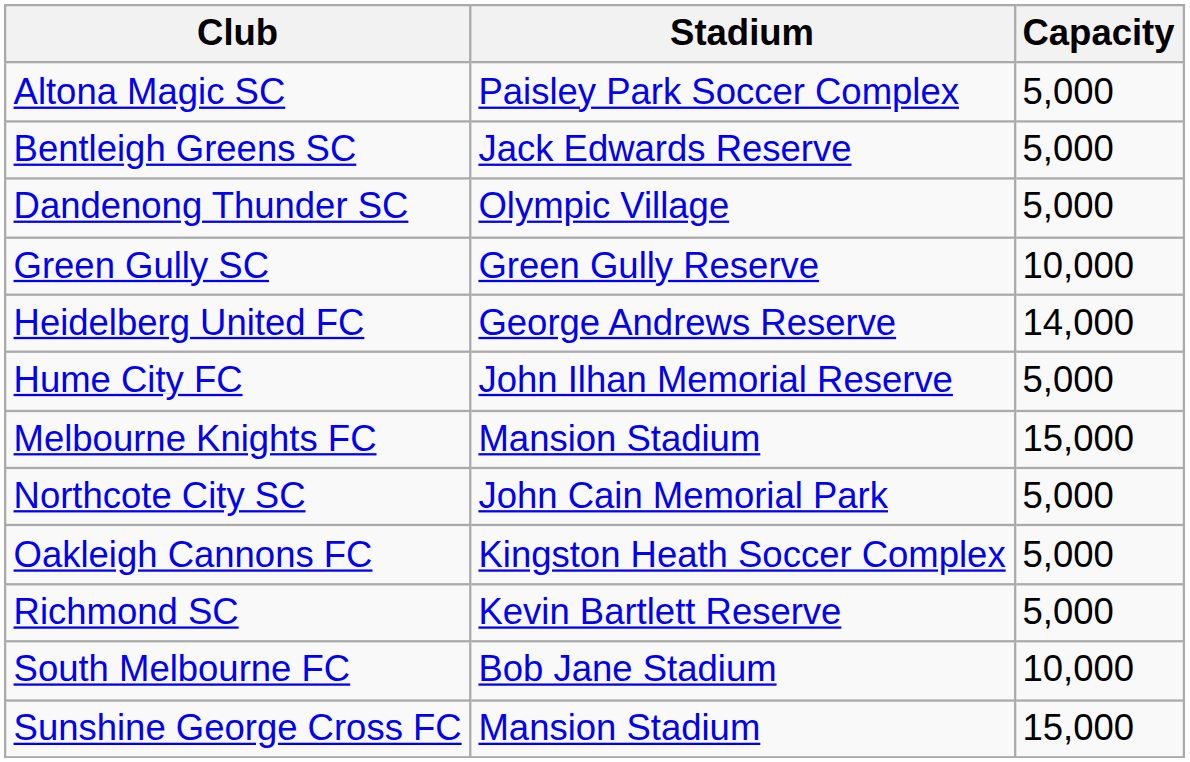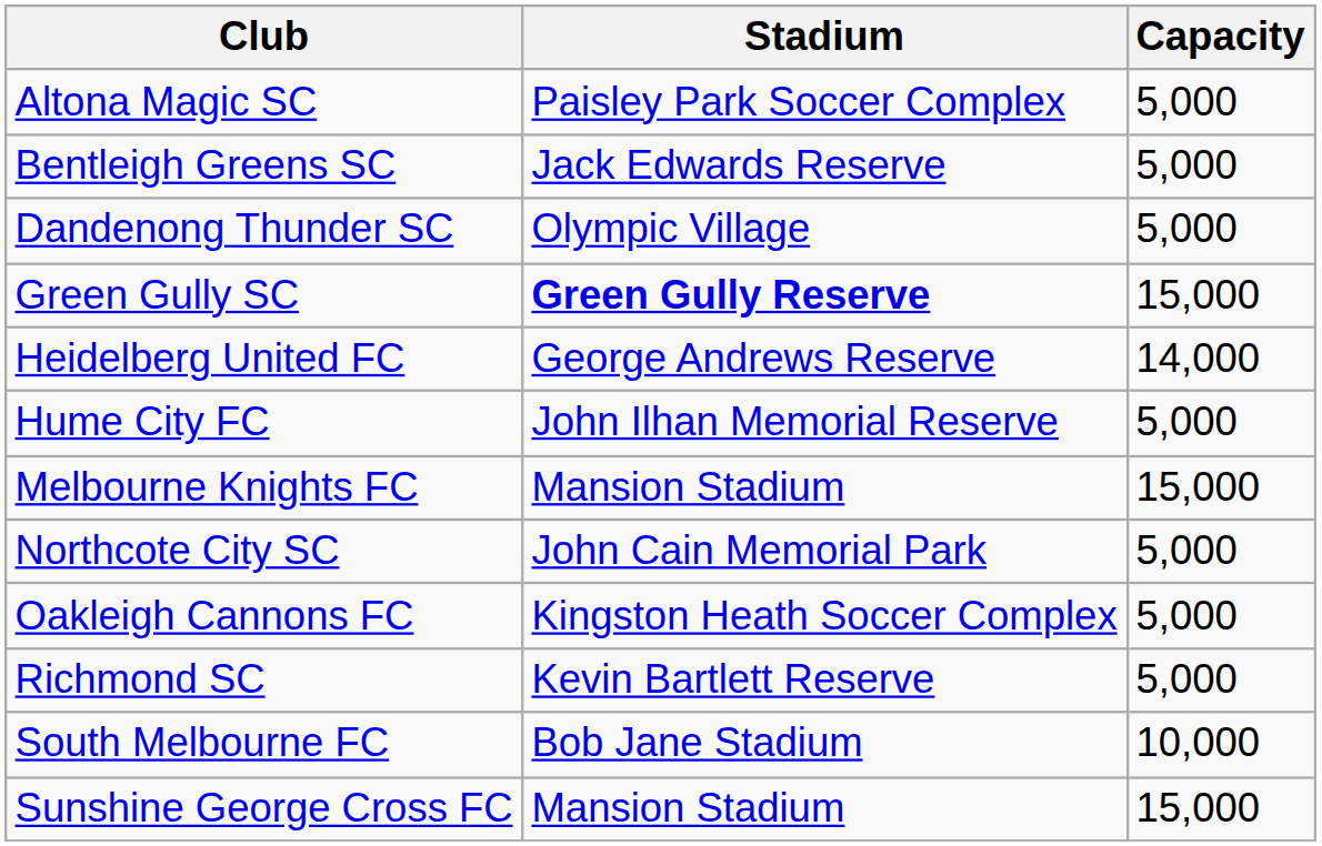Green Gully SC | Stadium: normal -> bold
Green Gully SC | Capacity: 10,000 -> 15,000
